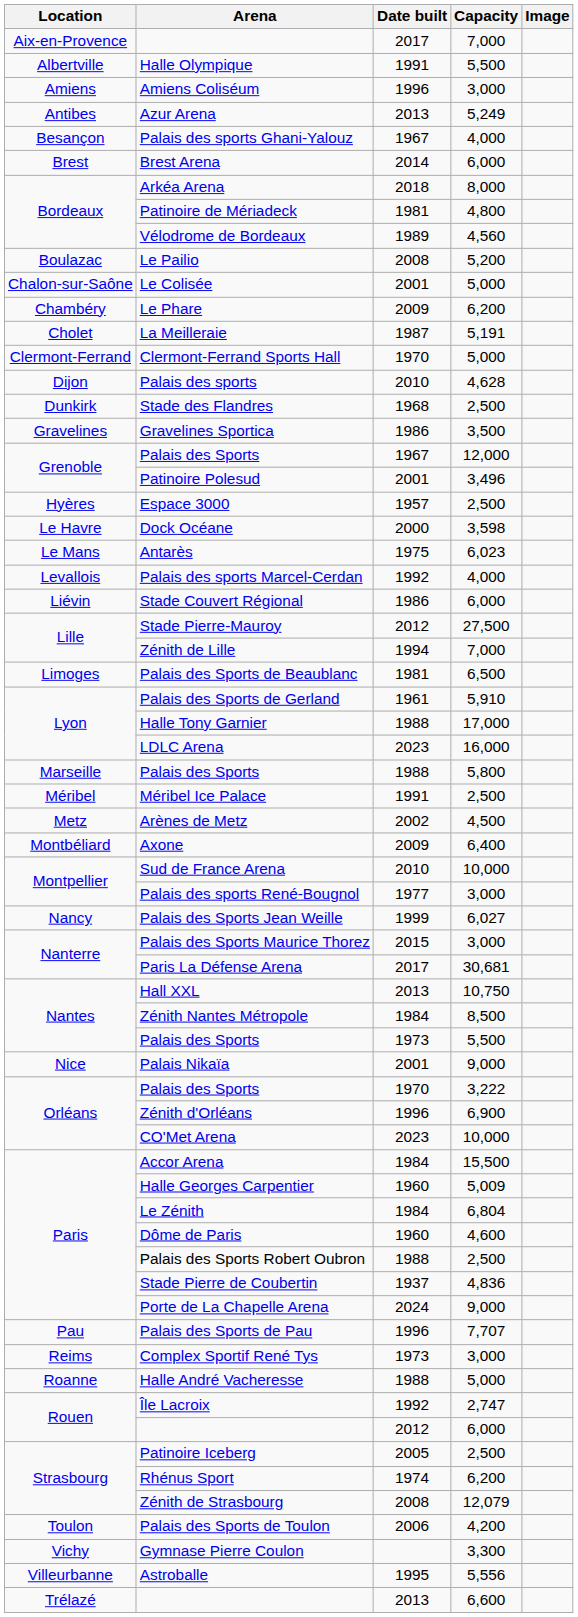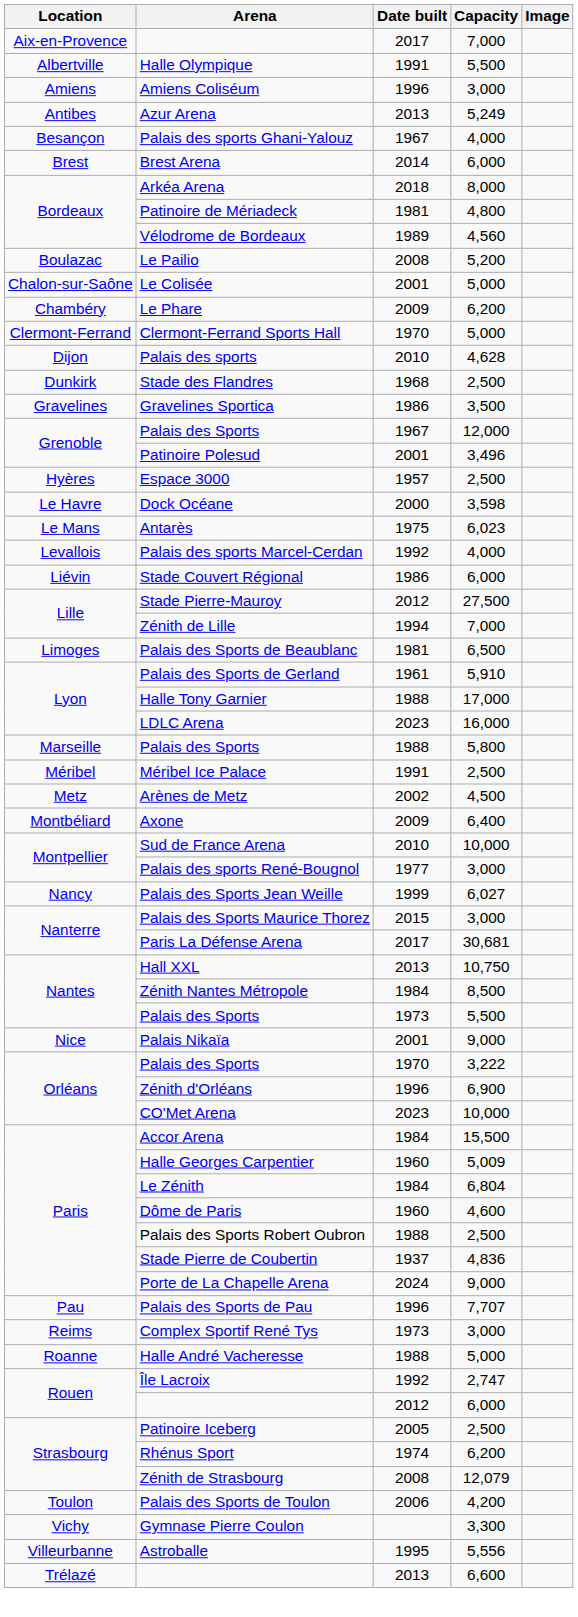- row: Cholet | La Meilleraie | 1987 | 5,191
